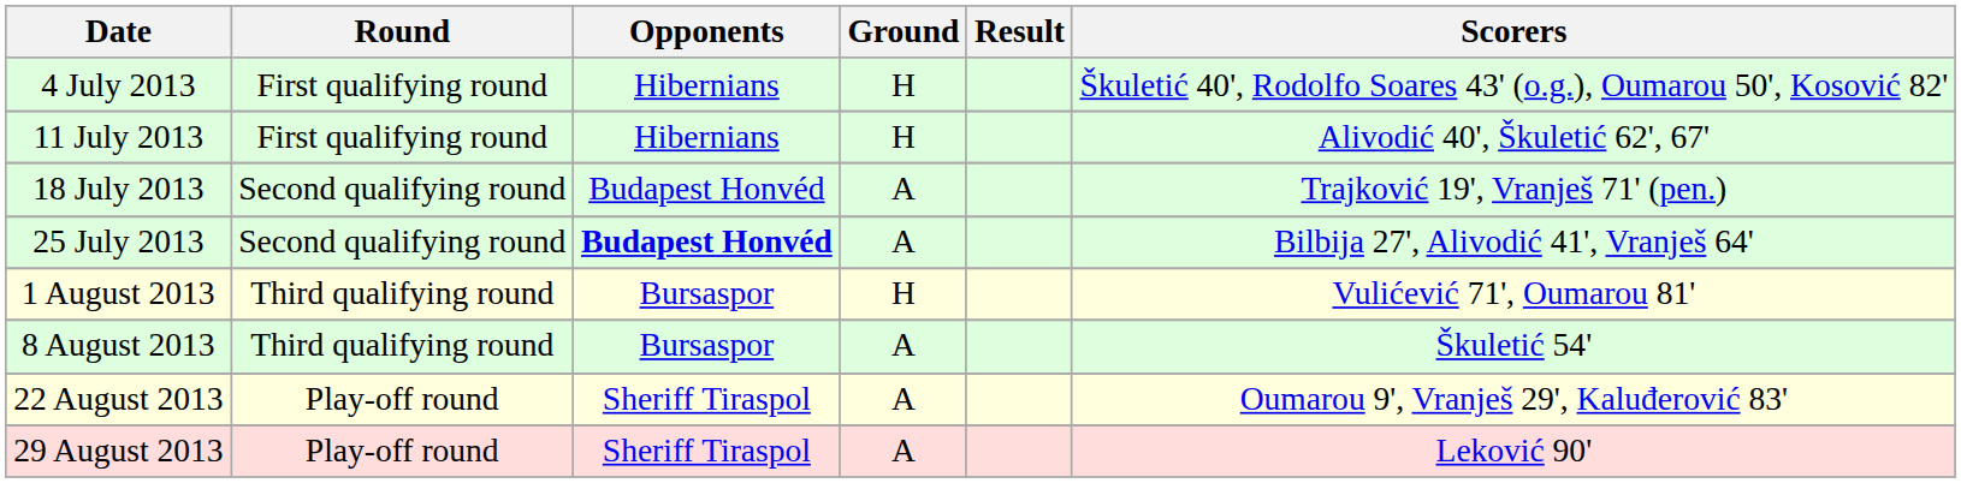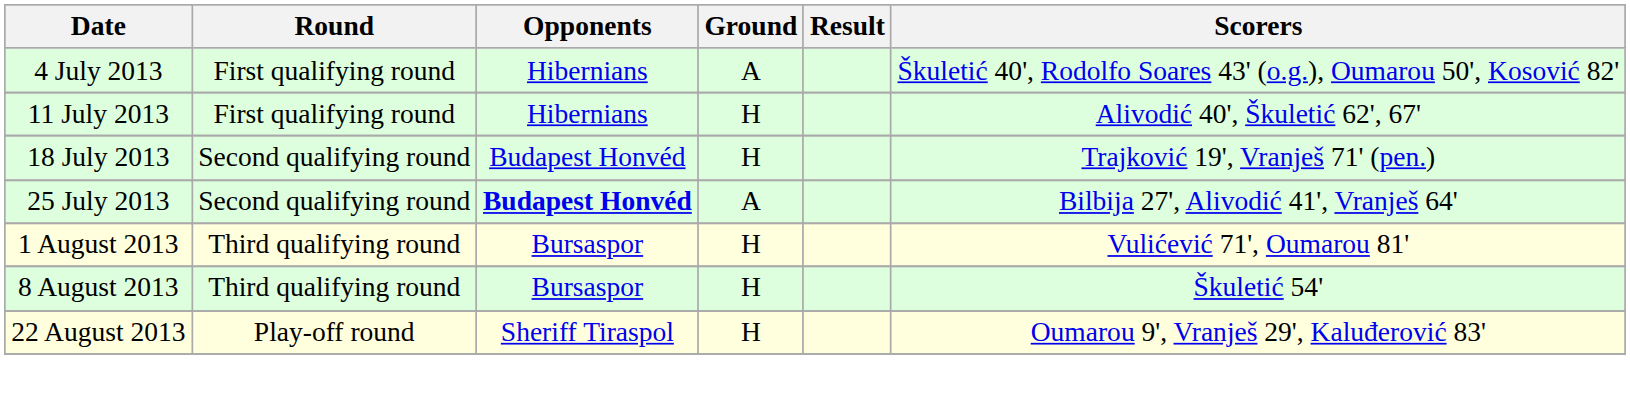4 July 2013 | Ground: H -> A
18 July 2013 | Ground: A -> H
8 August 2013 | Ground: A -> H
22 August 2013 | Ground: A -> H
- row: 29 August 2013 | Play-off round | Sheriff Tiraspol | A | Leković 90'
